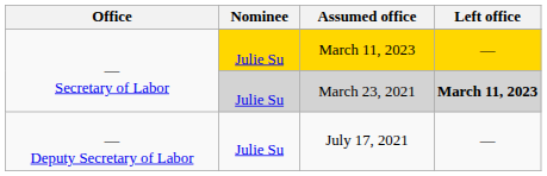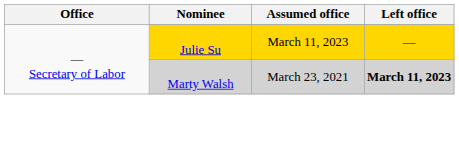March 23, 2021 | Nominee: Julie Su -> Marty Walsh
- row: — Deputy Secretary of Labor | Julie Su | July 17, 2021 | —
